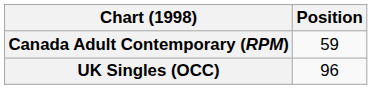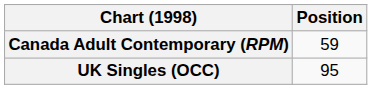UK Singles (OCC) | Position: 96 -> 95
